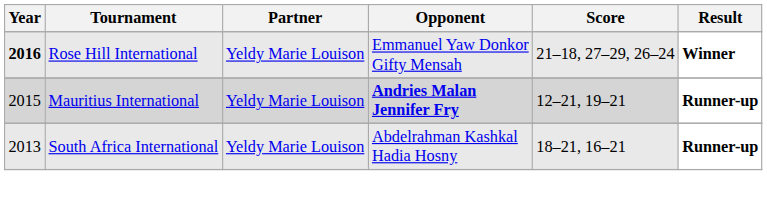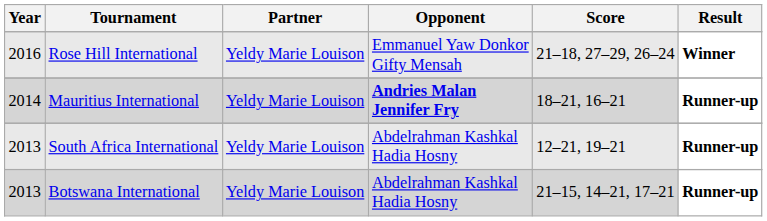Rose Hill International | Year: bold -> normal
Mauritius International | Year: 2015 -> 2014
Mauritius International | Score: 12–21, 19–21 -> 18–21, 16–21
South Africa International | Score: 18–21, 16–21 -> 12–21, 19–21
+ row: 2013 | Botswana International | Yeldy Marie Louison | Abdelrahman Kashkal Hadia Hosny | 21–15, 14–21, 17–21 | Runner-up
